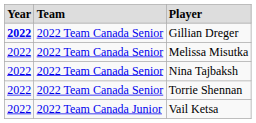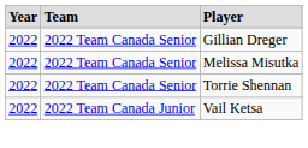Gillian Dreger | column 1: bold -> normal
- row: 2022 | 2022 Team Canada Senior | Nina Tajbaksh
